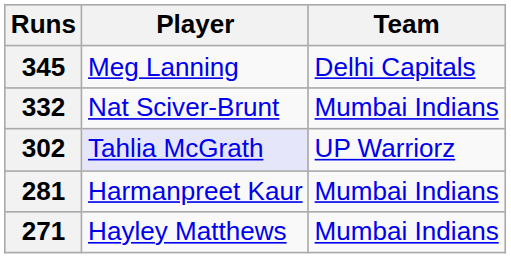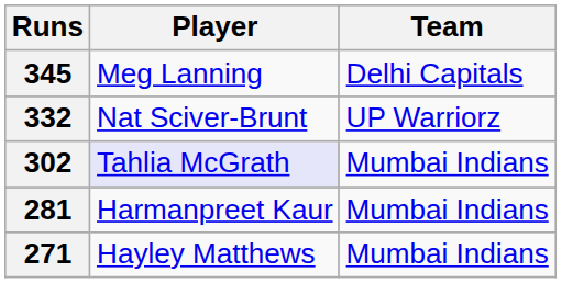332 | Team: Mumbai Indians -> UP Warriorz
302 | Team: UP Warriorz -> Mumbai Indians
